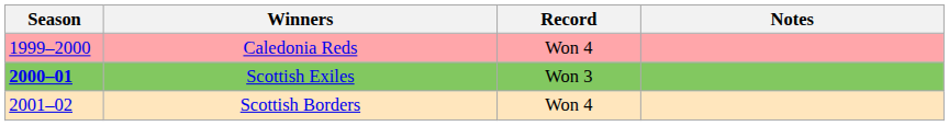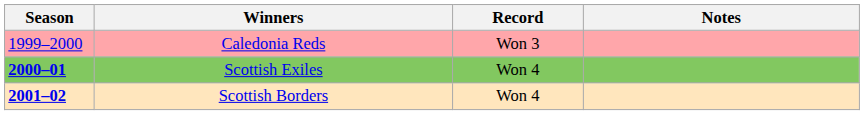Caledonia Reds | Record: Won 4 -> Won 3
Scottish Exiles | Record: Won 3 -> Won 4
Scottish Borders | Season: normal -> bold
